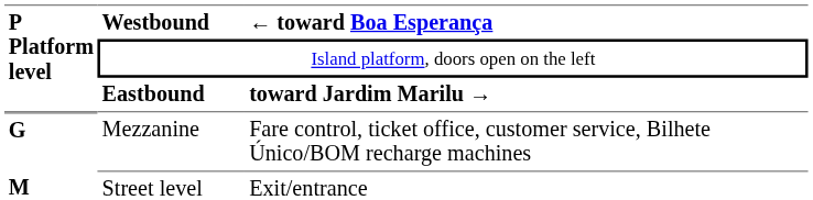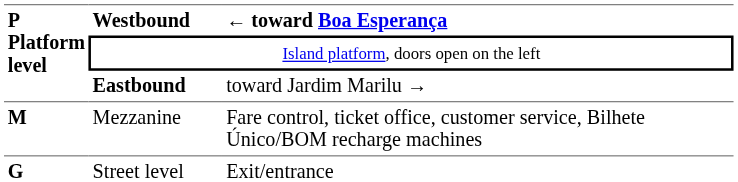Eastbound | column 3: bold -> normal
Mezzanine | P Platform level: G -> M
Street level | P Platform level: M -> G
